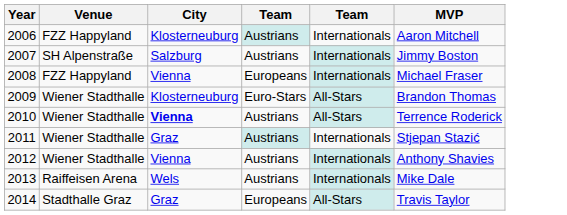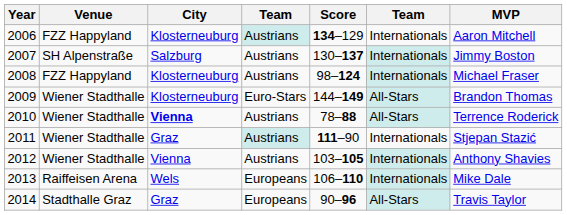+ column: Score | 134–129 | 130–137 | 98–124 | 144–149 | 78–88 | 111–90 | 103–105 | 106–110 | 90–96
2008 | City: Vienna -> Klosterneuburg
2008 | column 4: Europeans -> Austrians
2013 | column 4: Austrians -> Europeans
